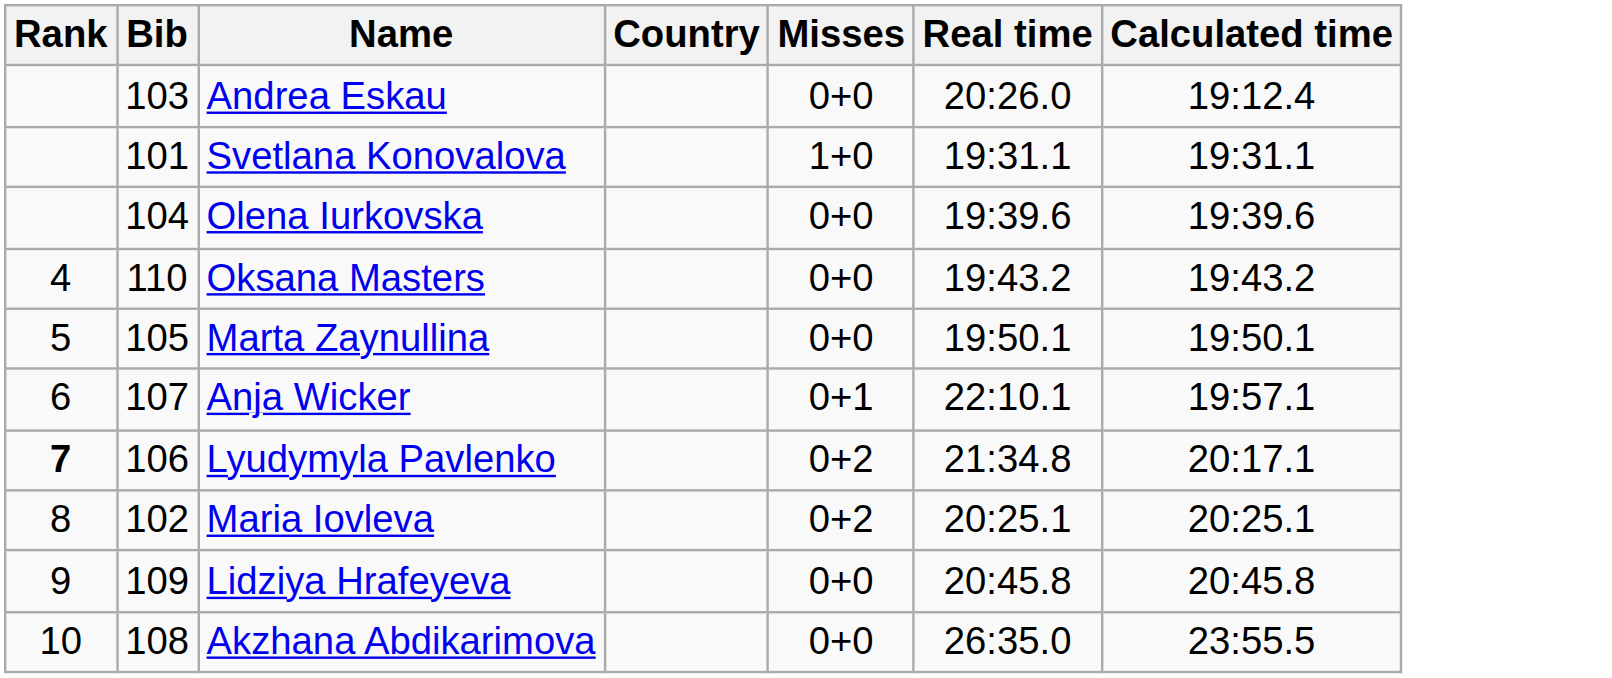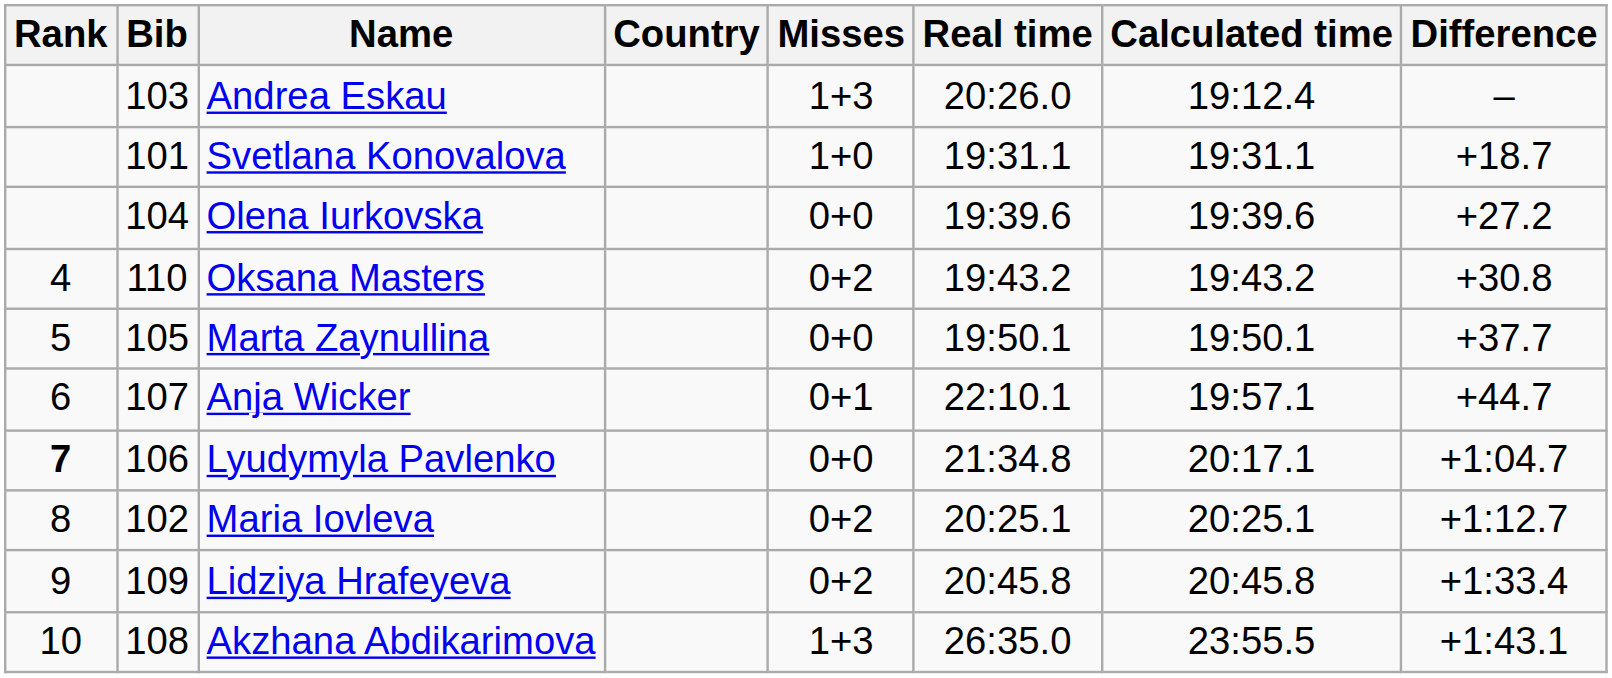+ column: Difference | – | +18.7 | +27.2 | +30.8 | +37.7 | +44.7 | +1:04.7 | +1:12.7 | +1:33.4 | +1:43.1
Andrea Eskau | Misses: 0+0 -> 1+3
Oksana Masters | Misses: 0+0 -> 0+2
Lyudymyla Pavlenko | Misses: 0+2 -> 0+0
Lidziya Hrafeyeva | Misses: 0+0 -> 0+2
Akzhana Abdikarimova | Misses: 0+0 -> 1+3
